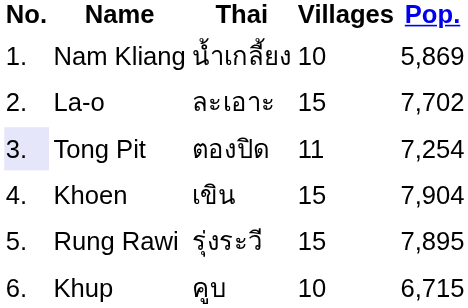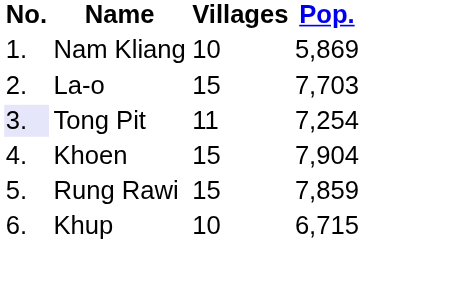- column: Thai | น้ำเกลี้ยง | ละเอาะ | ตองปิด | เขิน | รุ่งระวี | คูบ
La-o | Pop.: 7,702 -> 7,703
Rung Rawi | Pop.: 7,895 -> 7,859
